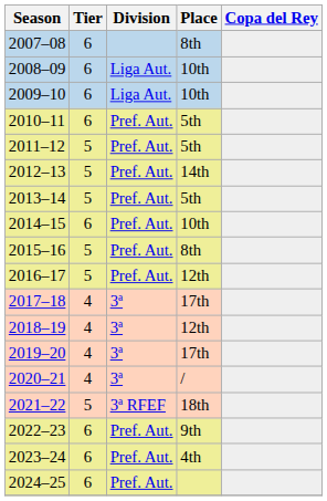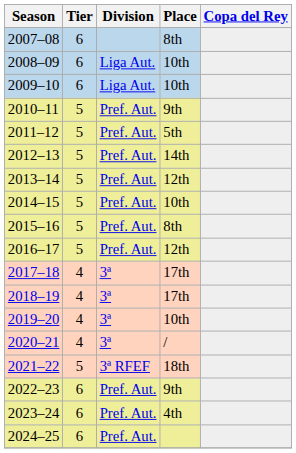2010–11 | Tier: 6 -> 5
2010–11 | Place: 5th -> 9th
2013–14 | Place: 5th -> 12th
2014–15 | Tier: 6 -> 5
2018–19 | Place: 12th -> 17th
2019–20 | Place: 17th -> 10th
